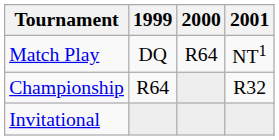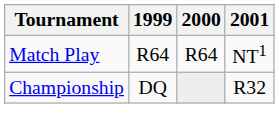Match Play | 1999: DQ -> R64
Championship | 1999: R64 -> DQ
- row: Invitational
